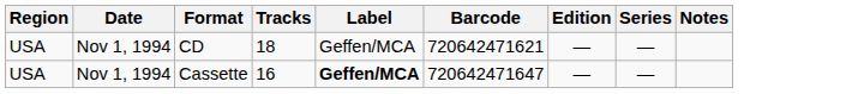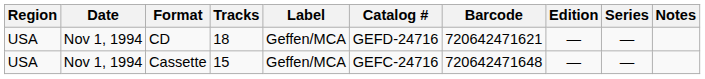+ column: Catalog # | GEFD-24716 | GEFC-24716
Cassette | Tracks: 16 -> 15
Cassette | Label: bold -> normal
Cassette | Barcode: 720642471647 -> 720642471648
